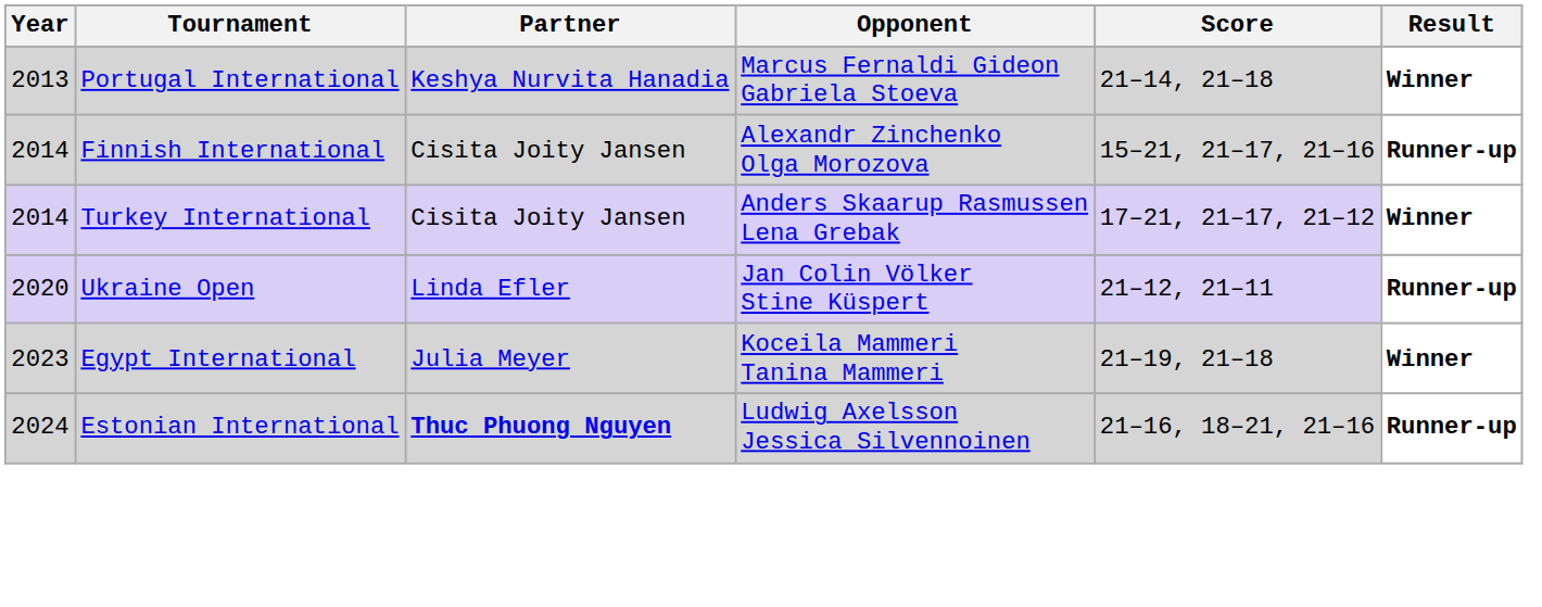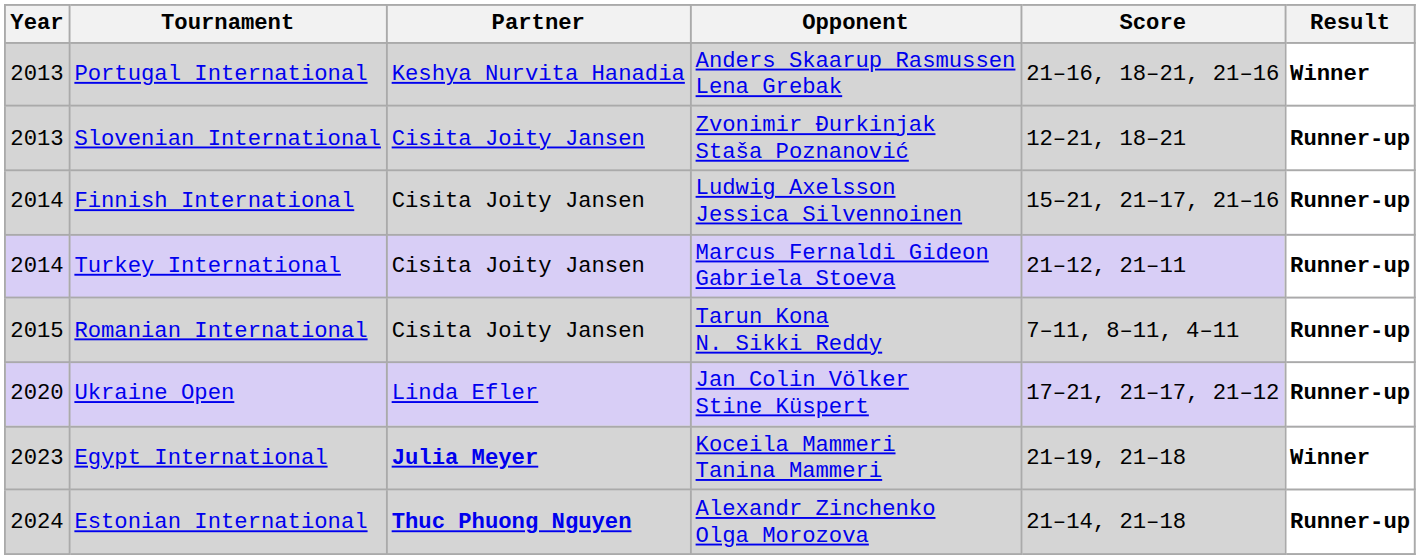Portugal International | Opponent: Marcus Fernaldi Gideon Gabriela Stoeva -> Anders Skaarup Rasmussen Lena Grebak
Portugal International | Score: 21–14, 21–18 -> 21–16, 18–21, 21–16
+ row: 2013 | Slovenian International | Cisita Joity Jansen | Zvonimir Đurkinjak Staša Poznanović | 12–21, 18–21 | Runner-up
Finnish International | Opponent: Alexandr Zinchenko Olga Morozova -> Ludwig Axelsson Jessica Silvennoinen
Turkey International | Opponent: Anders Skaarup Rasmussen Lena Grebak -> Marcus Fernaldi Gideon Gabriela Stoeva
Turkey International | Score: 17–21, 21–17, 21–12 -> 21–12, 21–11
Turkey International | Result: Winner -> Runner-up
+ row: 2015 | Romanian International | Cisita Joity Jansen | Tarun Kona N. Sikki Reddy | 7–11, 8–11, 4–11 | Runner-up
Ukraine Open | Score: 21–12, 21–11 -> 17–21, 21–17, 21–12
Egypt International | Partner: normal -> bold
Estonian International | Opponent: Ludwig Axelsson Jessica Silvennoinen -> Alexandr Zinchenko Olga Morozova
Estonian International | Score: 21–16, 18–21, 21–16 -> 21–14, 21–18
